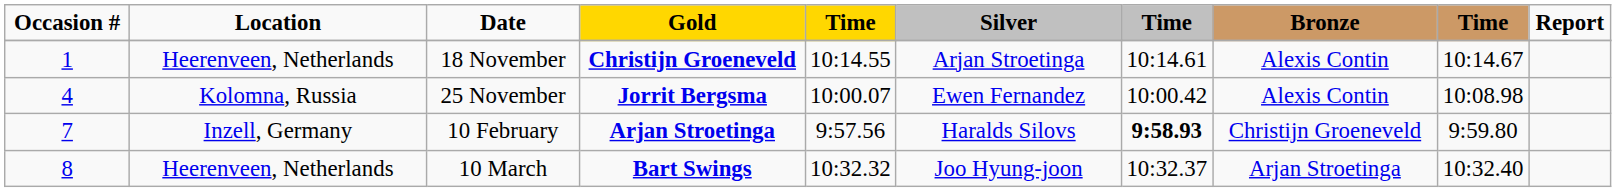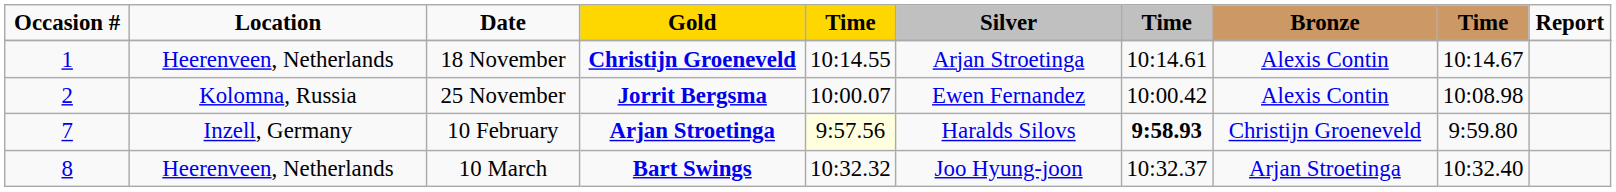25 November | Occasion #: 4 -> 2
10 February | column 5: no background -> lightyellow background
